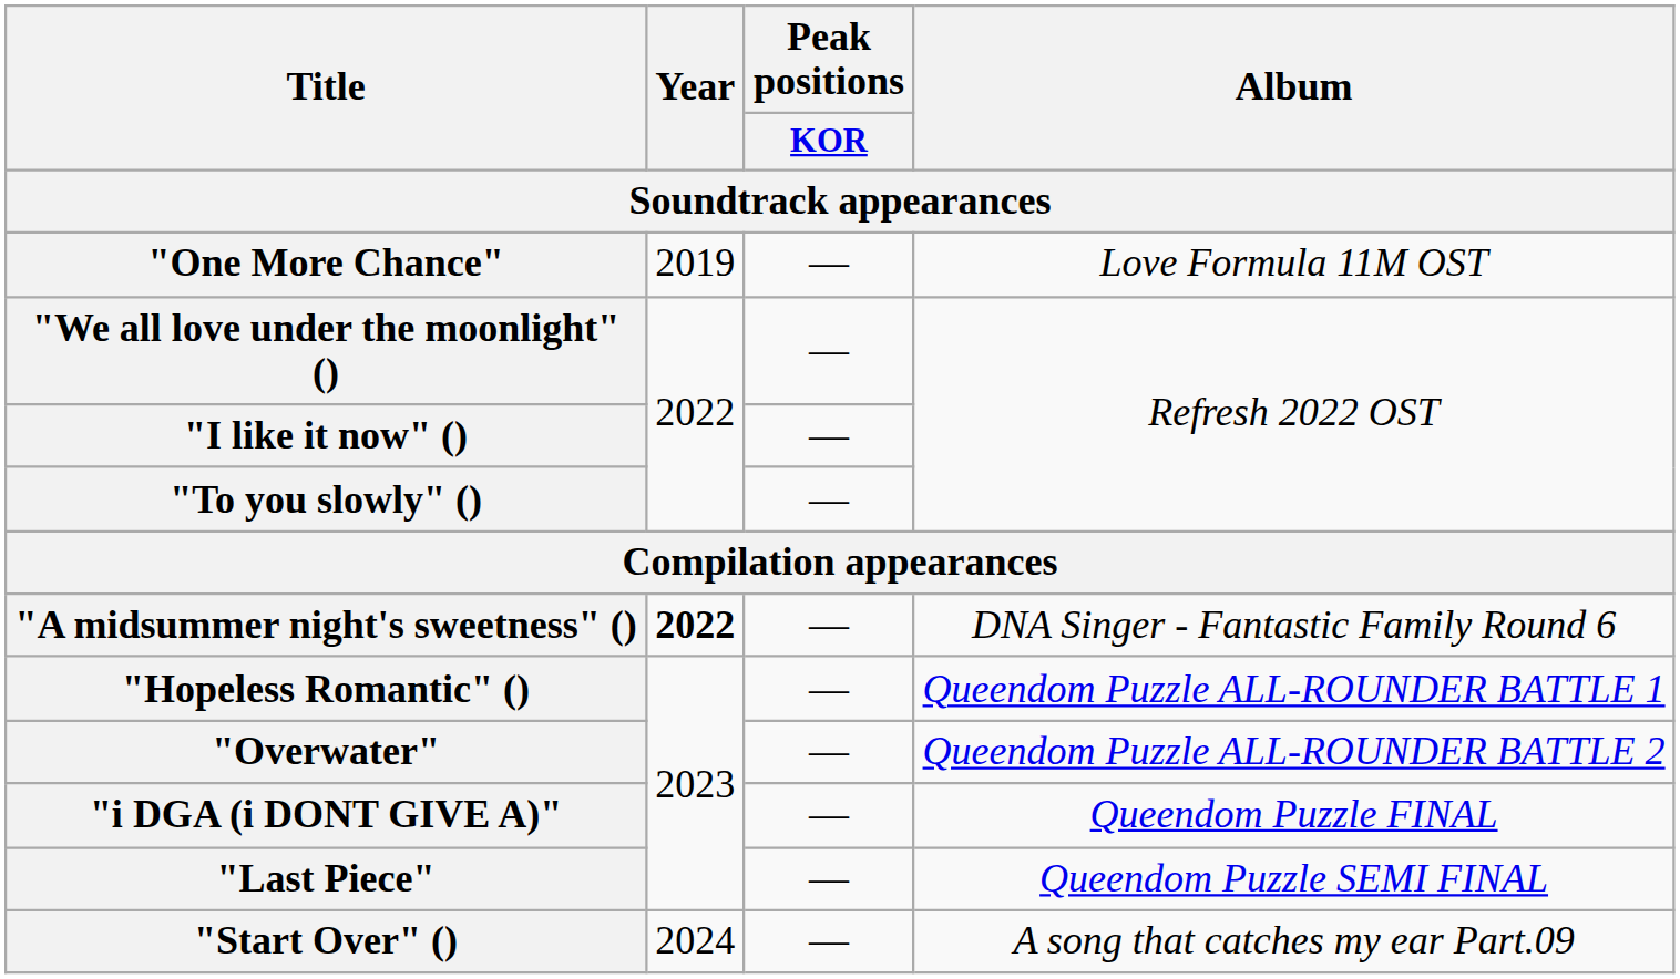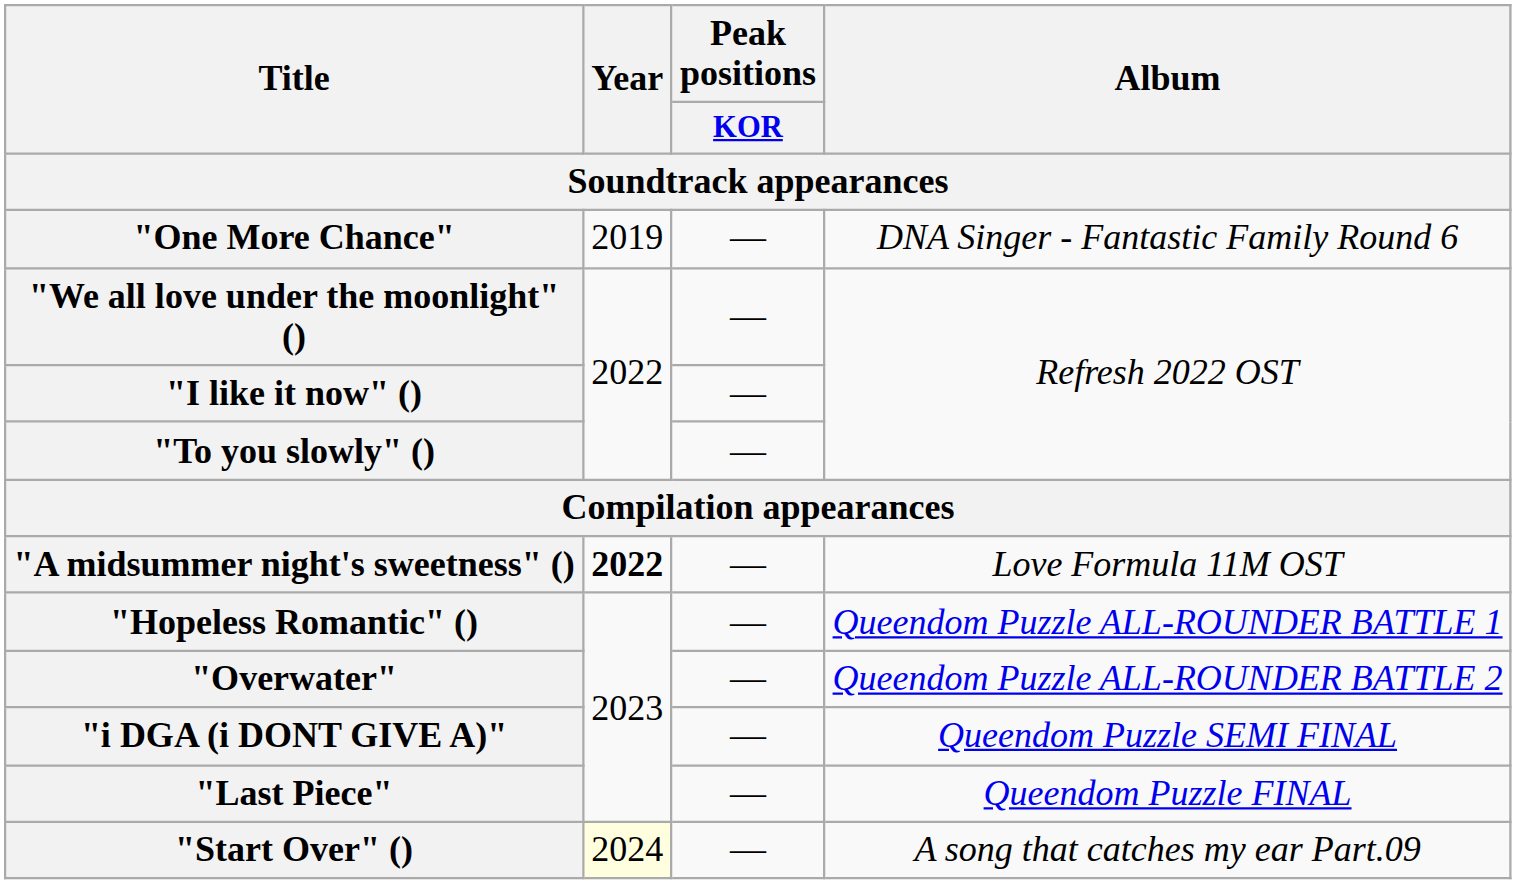"One More Chance" | Album: Love Formula 11M OST -> DNA Singer - Fantastic Family Round 6
"A midsummer night's sweetness" () | Album: DNA Singer - Fantastic Family Round 6 -> Love Formula 11M OST
"i DGA (i DONT GIVE A)" | Album: Queendom Puzzle FINAL -> Queendom Puzzle SEMI FINAL
"Last Piece" | Album: Queendom Puzzle SEMI FINAL -> Queendom Puzzle FINAL
"Start Over" () | Year: no background -> lightyellow background
